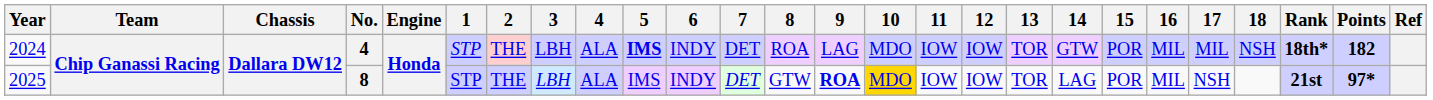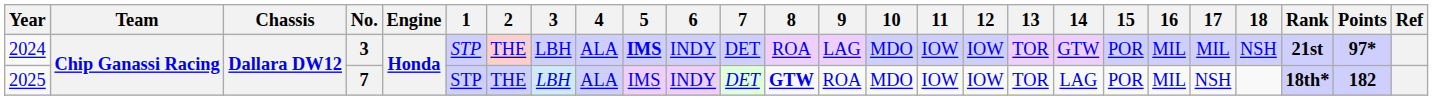2024 | No.: 4 -> 3
2024 | Rank: 18th* -> 21st
2024 | Points: 182 -> 97*
2025 | No.: 8 -> 7
2025 | 8: normal -> bold
2025 | 9: bold -> normal
2025 | 10: gold background -> no background
2025 | Rank: 21st -> 18th*
2025 | Points: 97* -> 182
